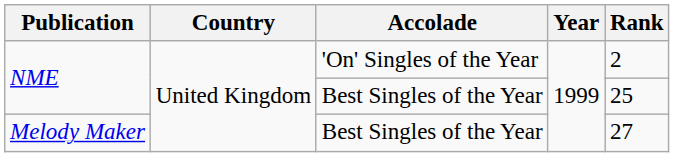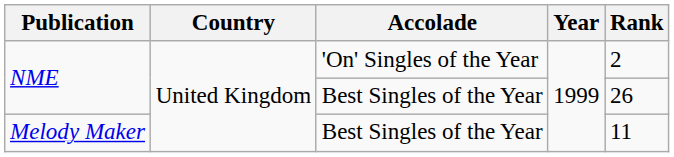NME / Best Singles of the Year | Rank: 25 -> 26
Melody Maker | Rank: 27 -> 11
